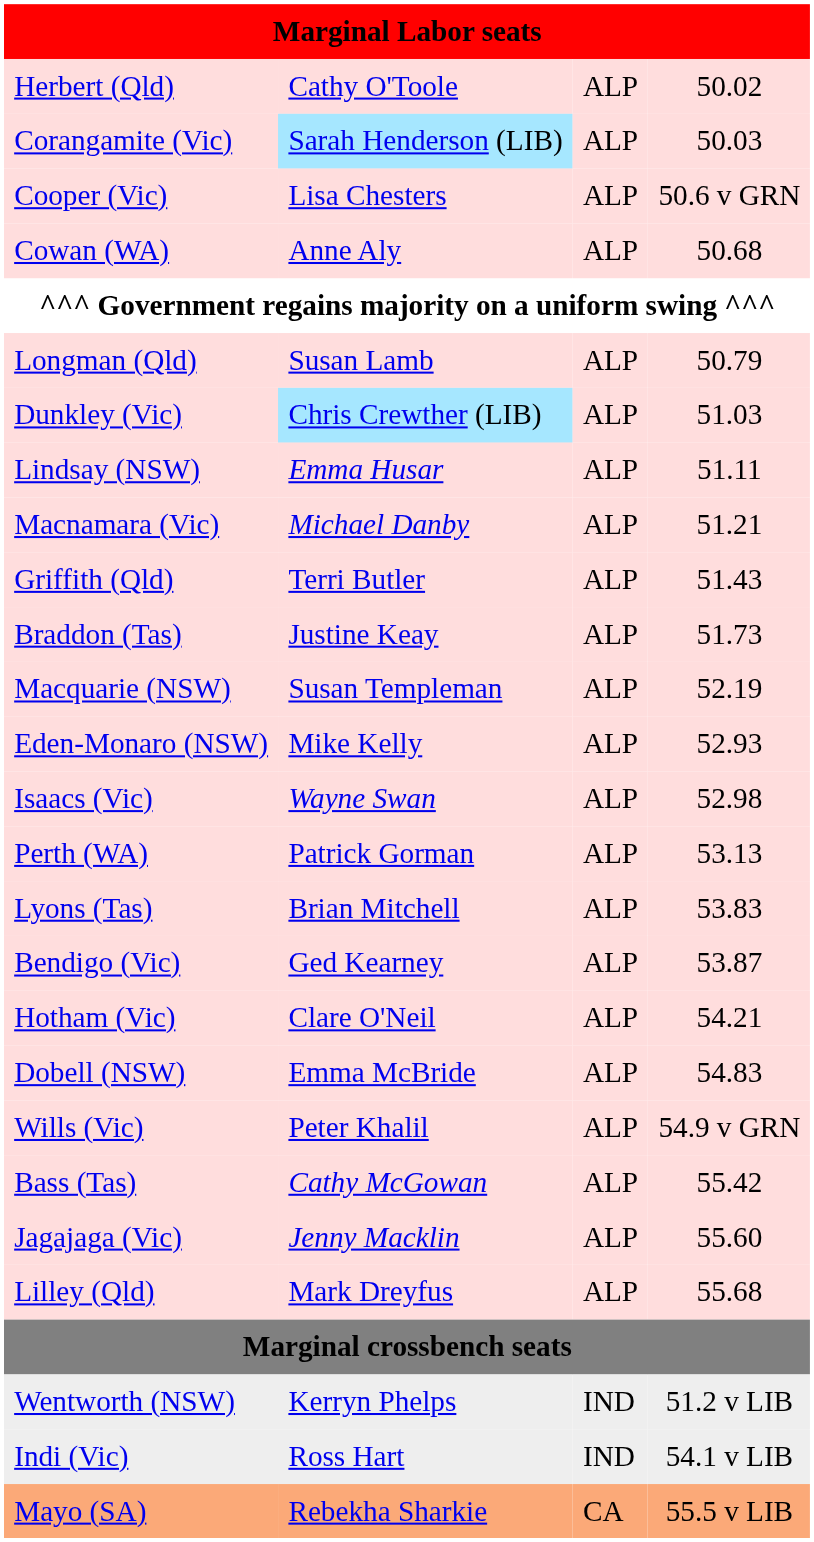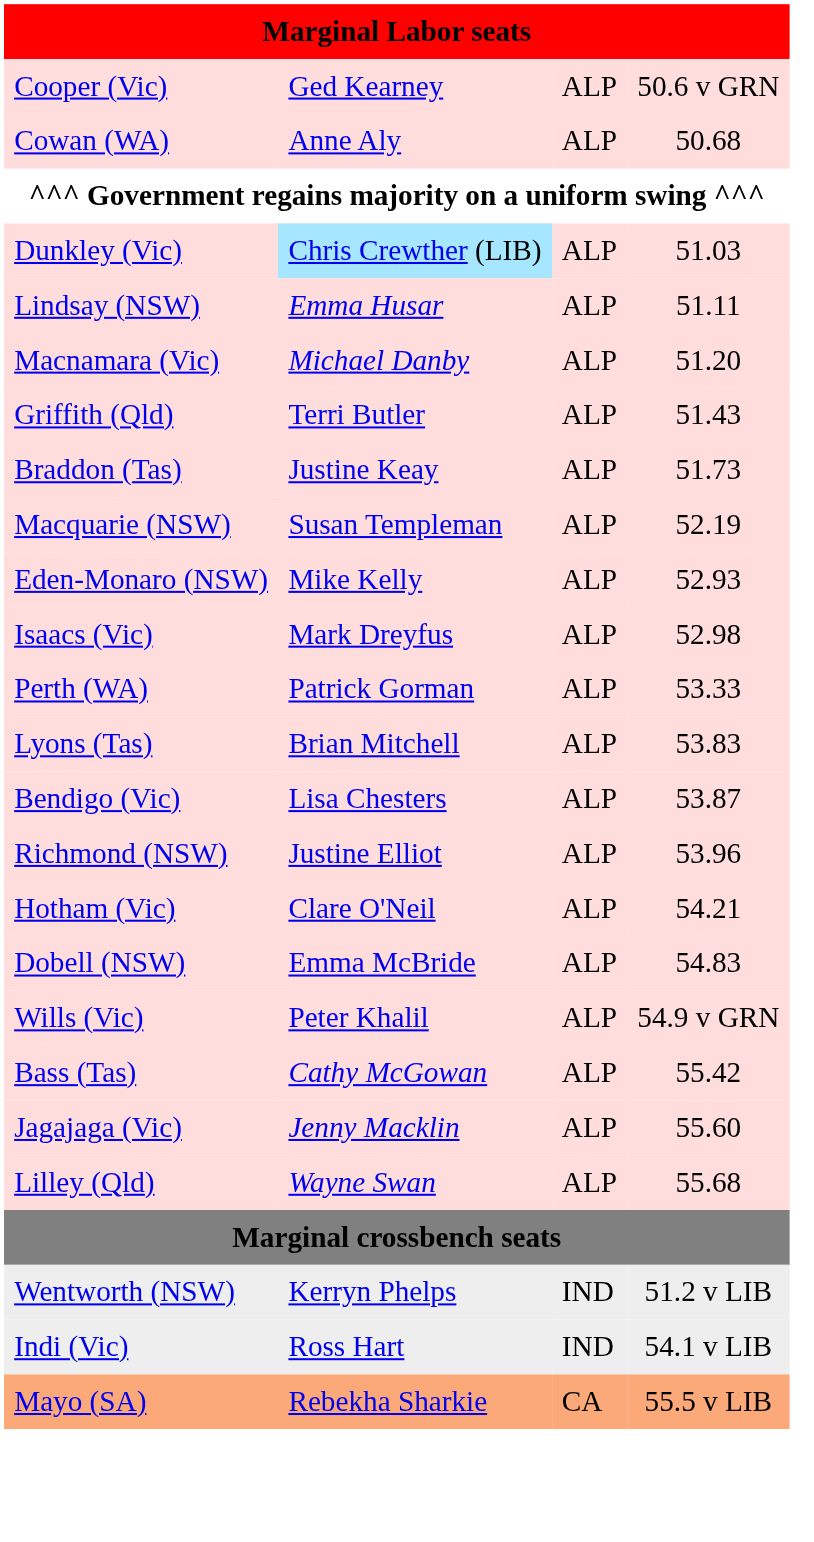- row: Herbert (Qld) | Cathy O'Toole | ALP | 50.02
- row: Corangamite (Vic) | Sarah Henderson (LIB) | ALP | 50.03
Cooper (Vic) | column 2: Lisa Chesters -> Ged Kearney
- row: Longman (Qld) | Susan Lamb | ALP | 50.79
Macnamara (Vic) | column 4: 51.21 -> 51.20
Isaacs (Vic) | column 2: Wayne Swan -> Mark Dreyfus
Perth (WA) | column 4: 53.13 -> 53.33
Bendigo (Vic) | column 2: Ged Kearney -> Lisa Chesters
+ row: Richmond (NSW) | Justine Elliot | ALP | 53.96
Lilley (Qld) | column 2: Mark Dreyfus -> Wayne Swan
